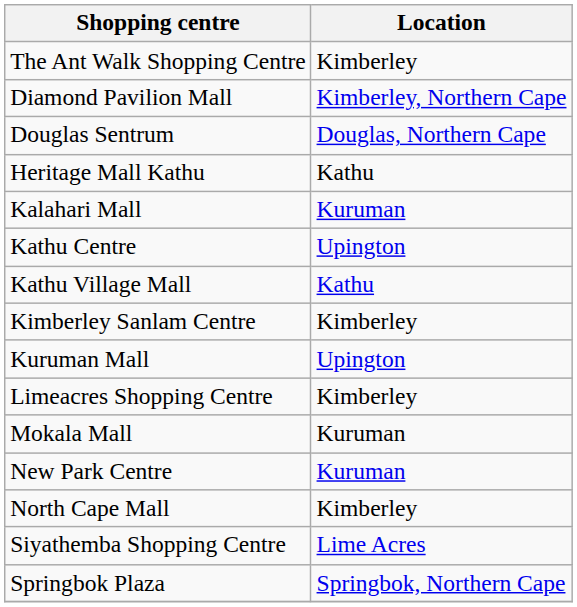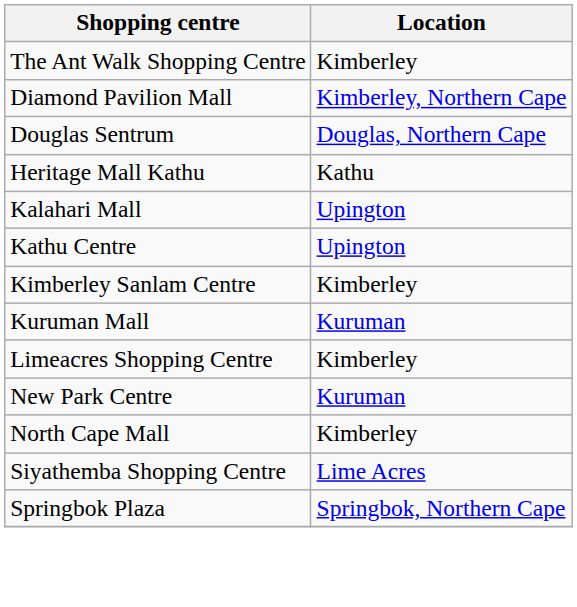Kalahari Mall | Location: Kuruman -> Upington
- row: Kathu Village Mall | Kathu
Kuruman Mall | Location: Upington -> Kuruman
- row: Mokala Mall | Kuruman
